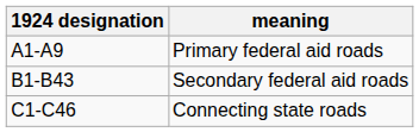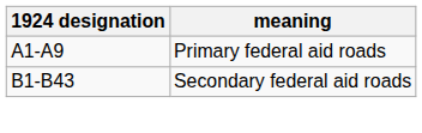- row: C1-C46 | Connecting state roads
